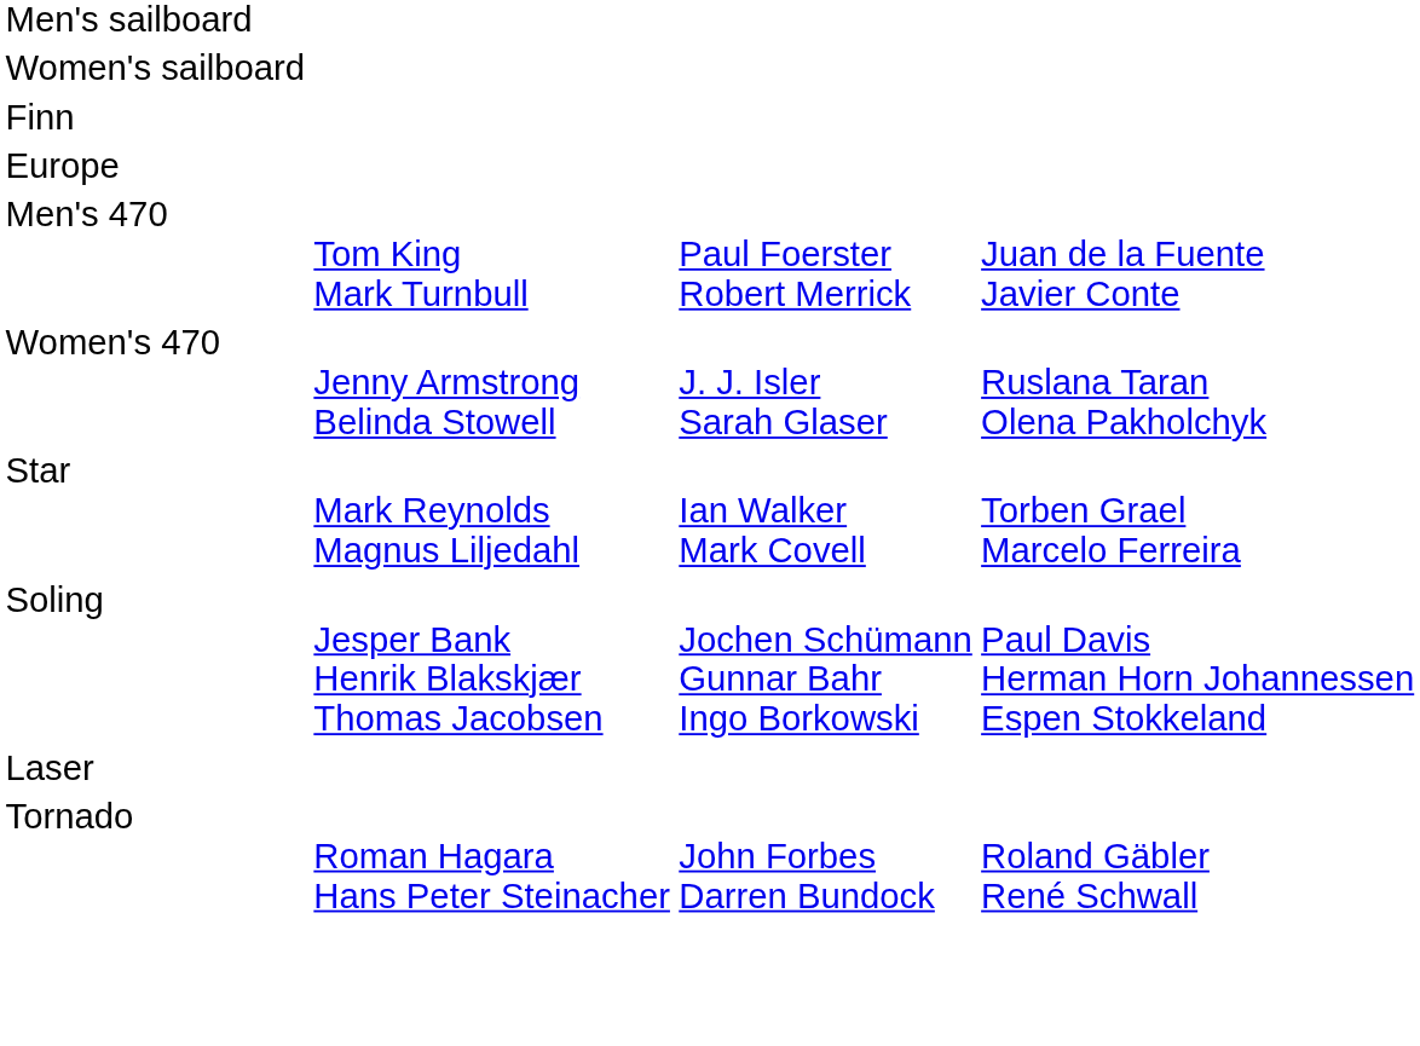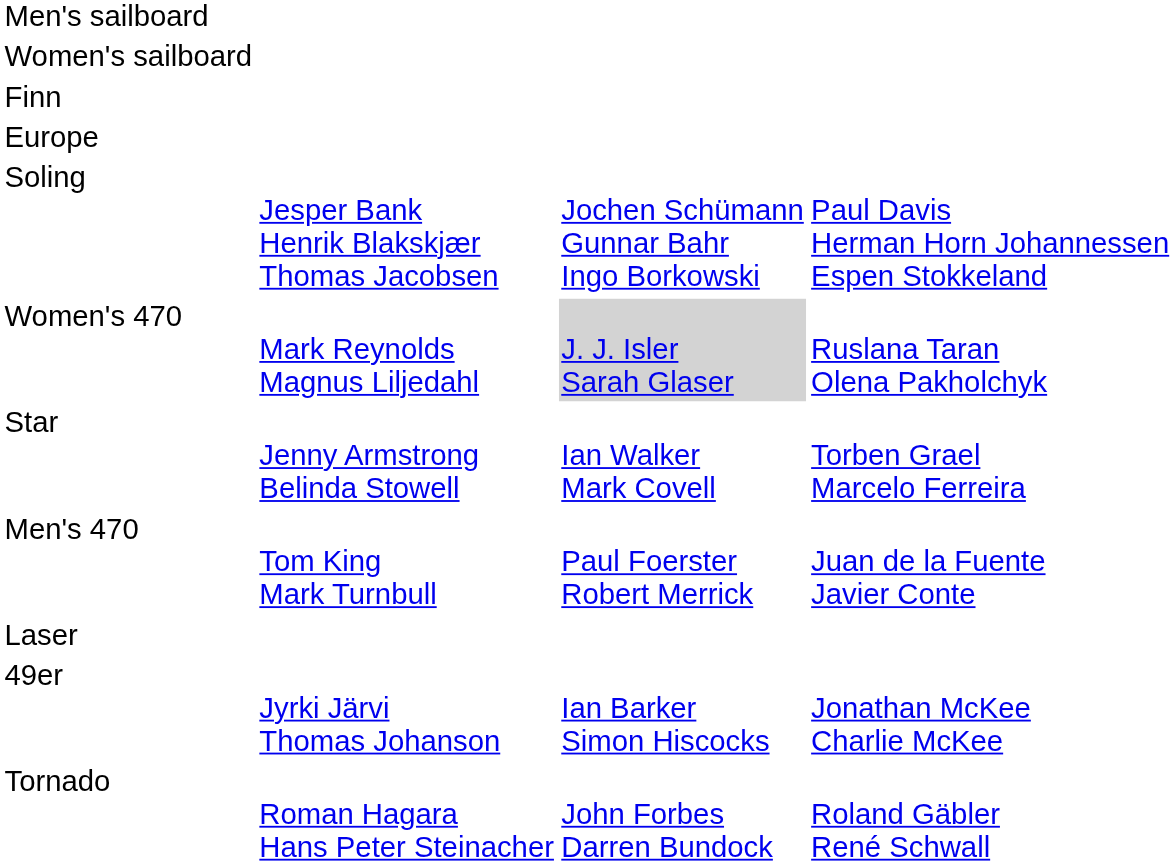rows swapped: Men's 470 <-> Soling
Women's 470 | column 2: Jenny Armstrong Belinda Stowell -> Mark Reynolds Magnus Liljedahl
Women's 470 | column 3: no background -> lightgrey background
Star | column 2: Mark Reynolds Magnus Liljedahl -> Jenny Armstrong Belinda Stowell
+ row: 49er | Jyrki Järvi Thomas Johanson | Ian Barker Simon Hiscocks | Jonathan McKee Charlie McKee
